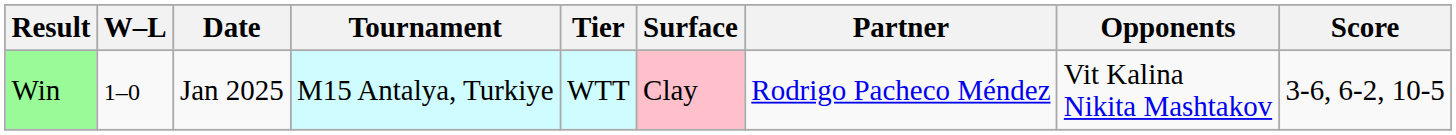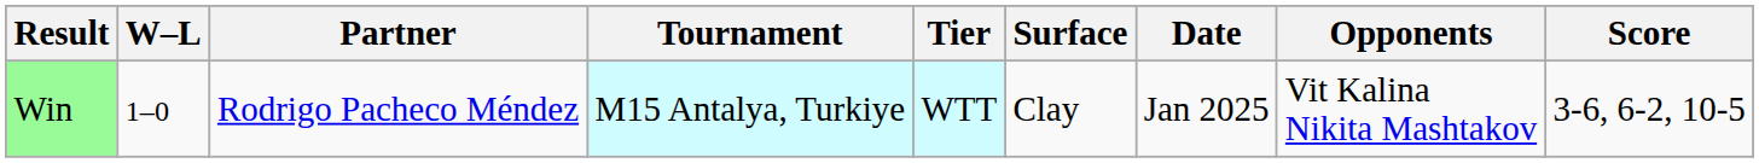columns swapped: Date <-> Partner
Win | Surface: pink background -> no background
